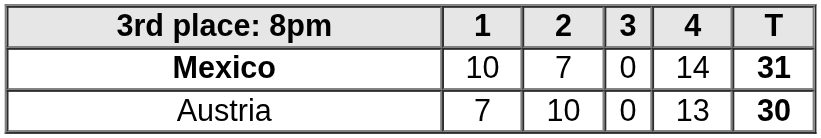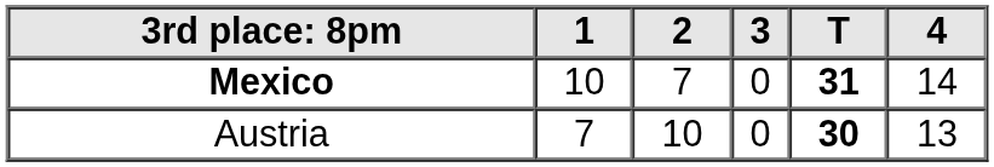columns swapped: 4 <-> T
